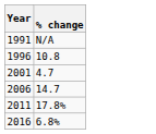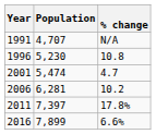+ column: Population | 4,707 | 5,230 | 5,474 | 6,281 | 7,397 | 7,899
2006 | % change: 14.7 -> 10.2
2016 | % change: 6.8% -> 6.6%
